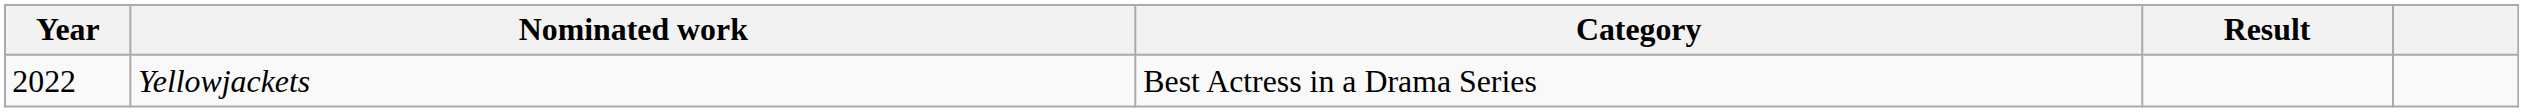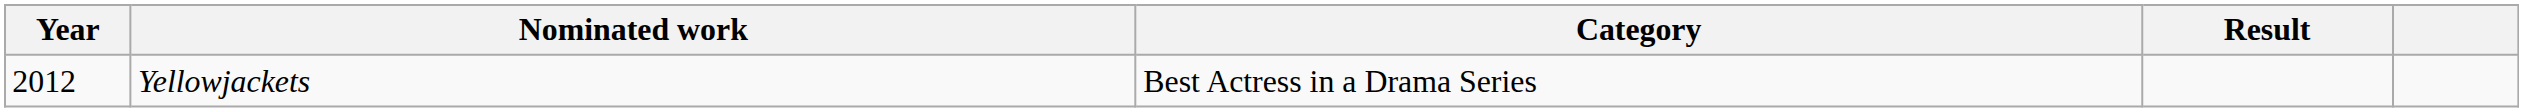Yellowjackets | Year: 2022 -> 2012
